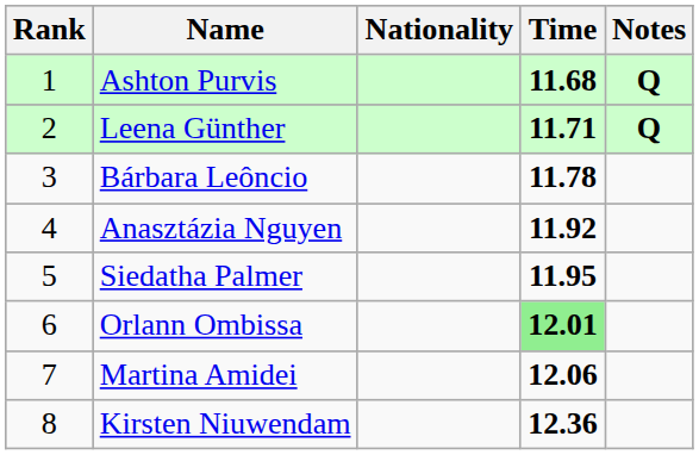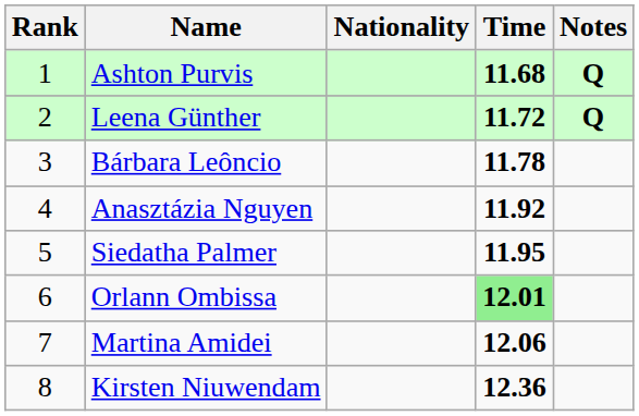Leena Günther | Time: 11.71 -> 11.72
